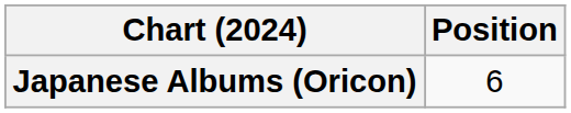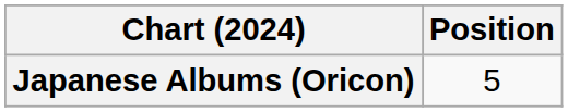Japanese Albums (Oricon) | Position: 6 -> 5
